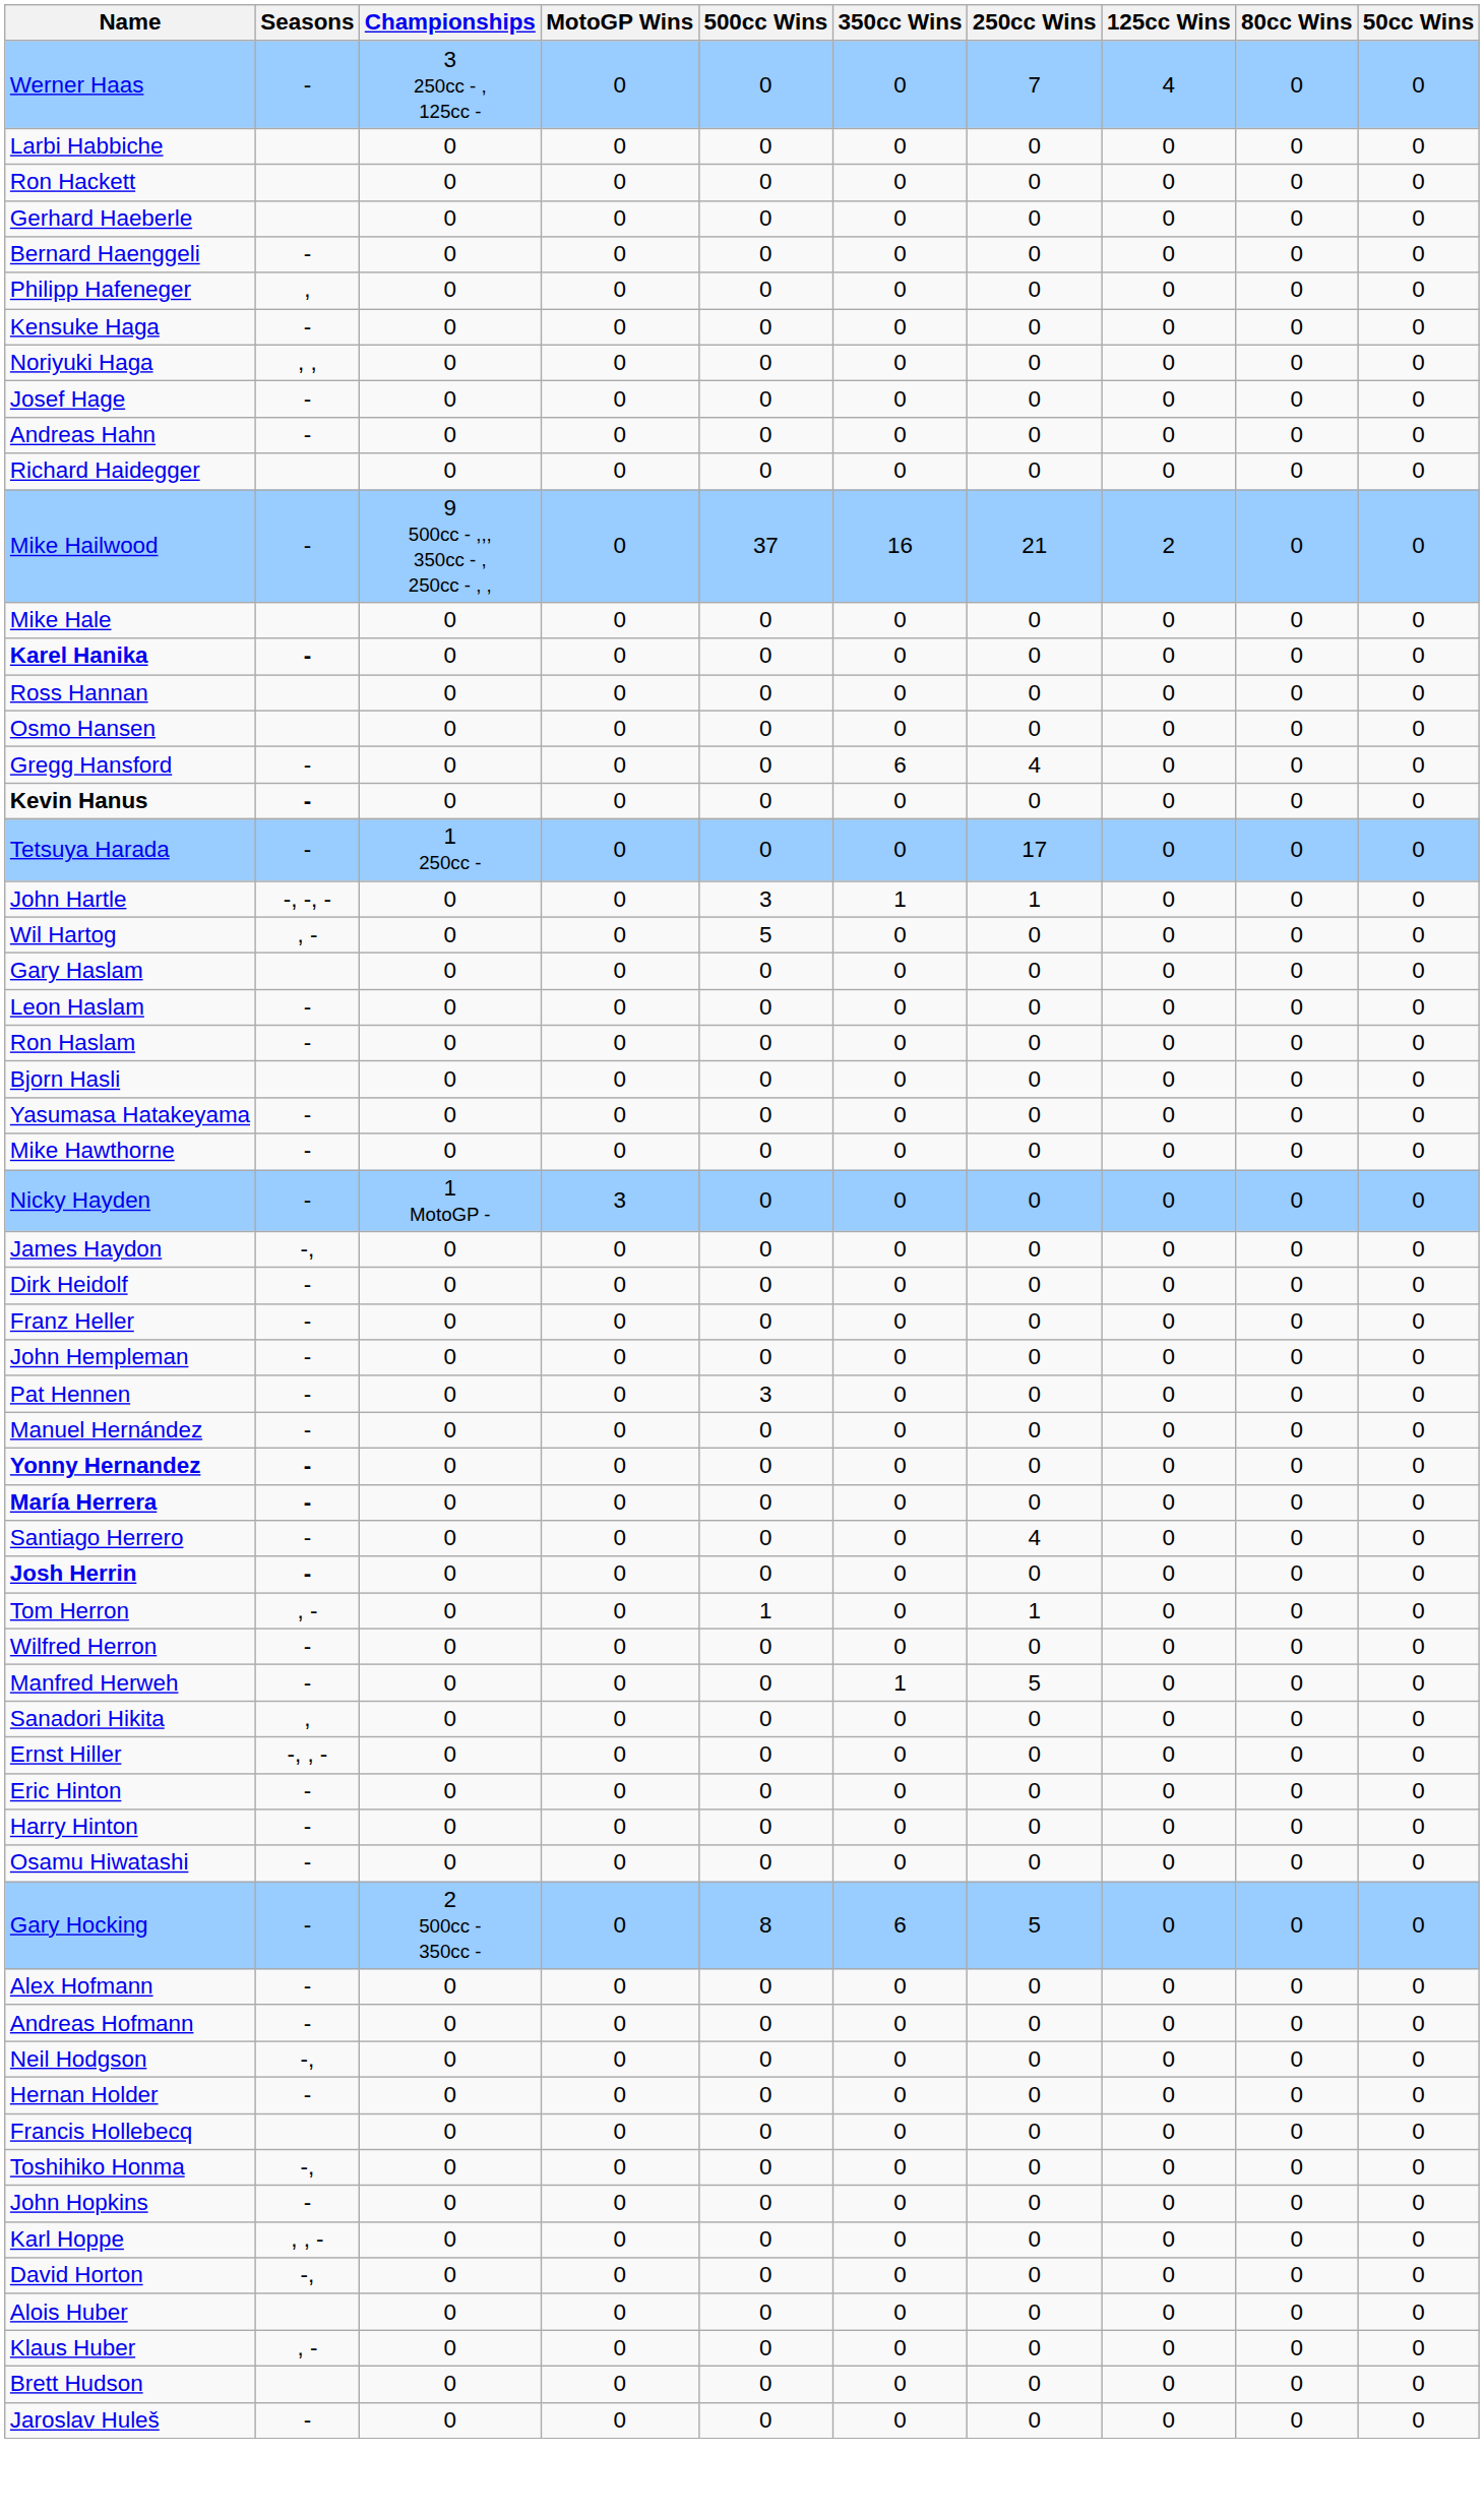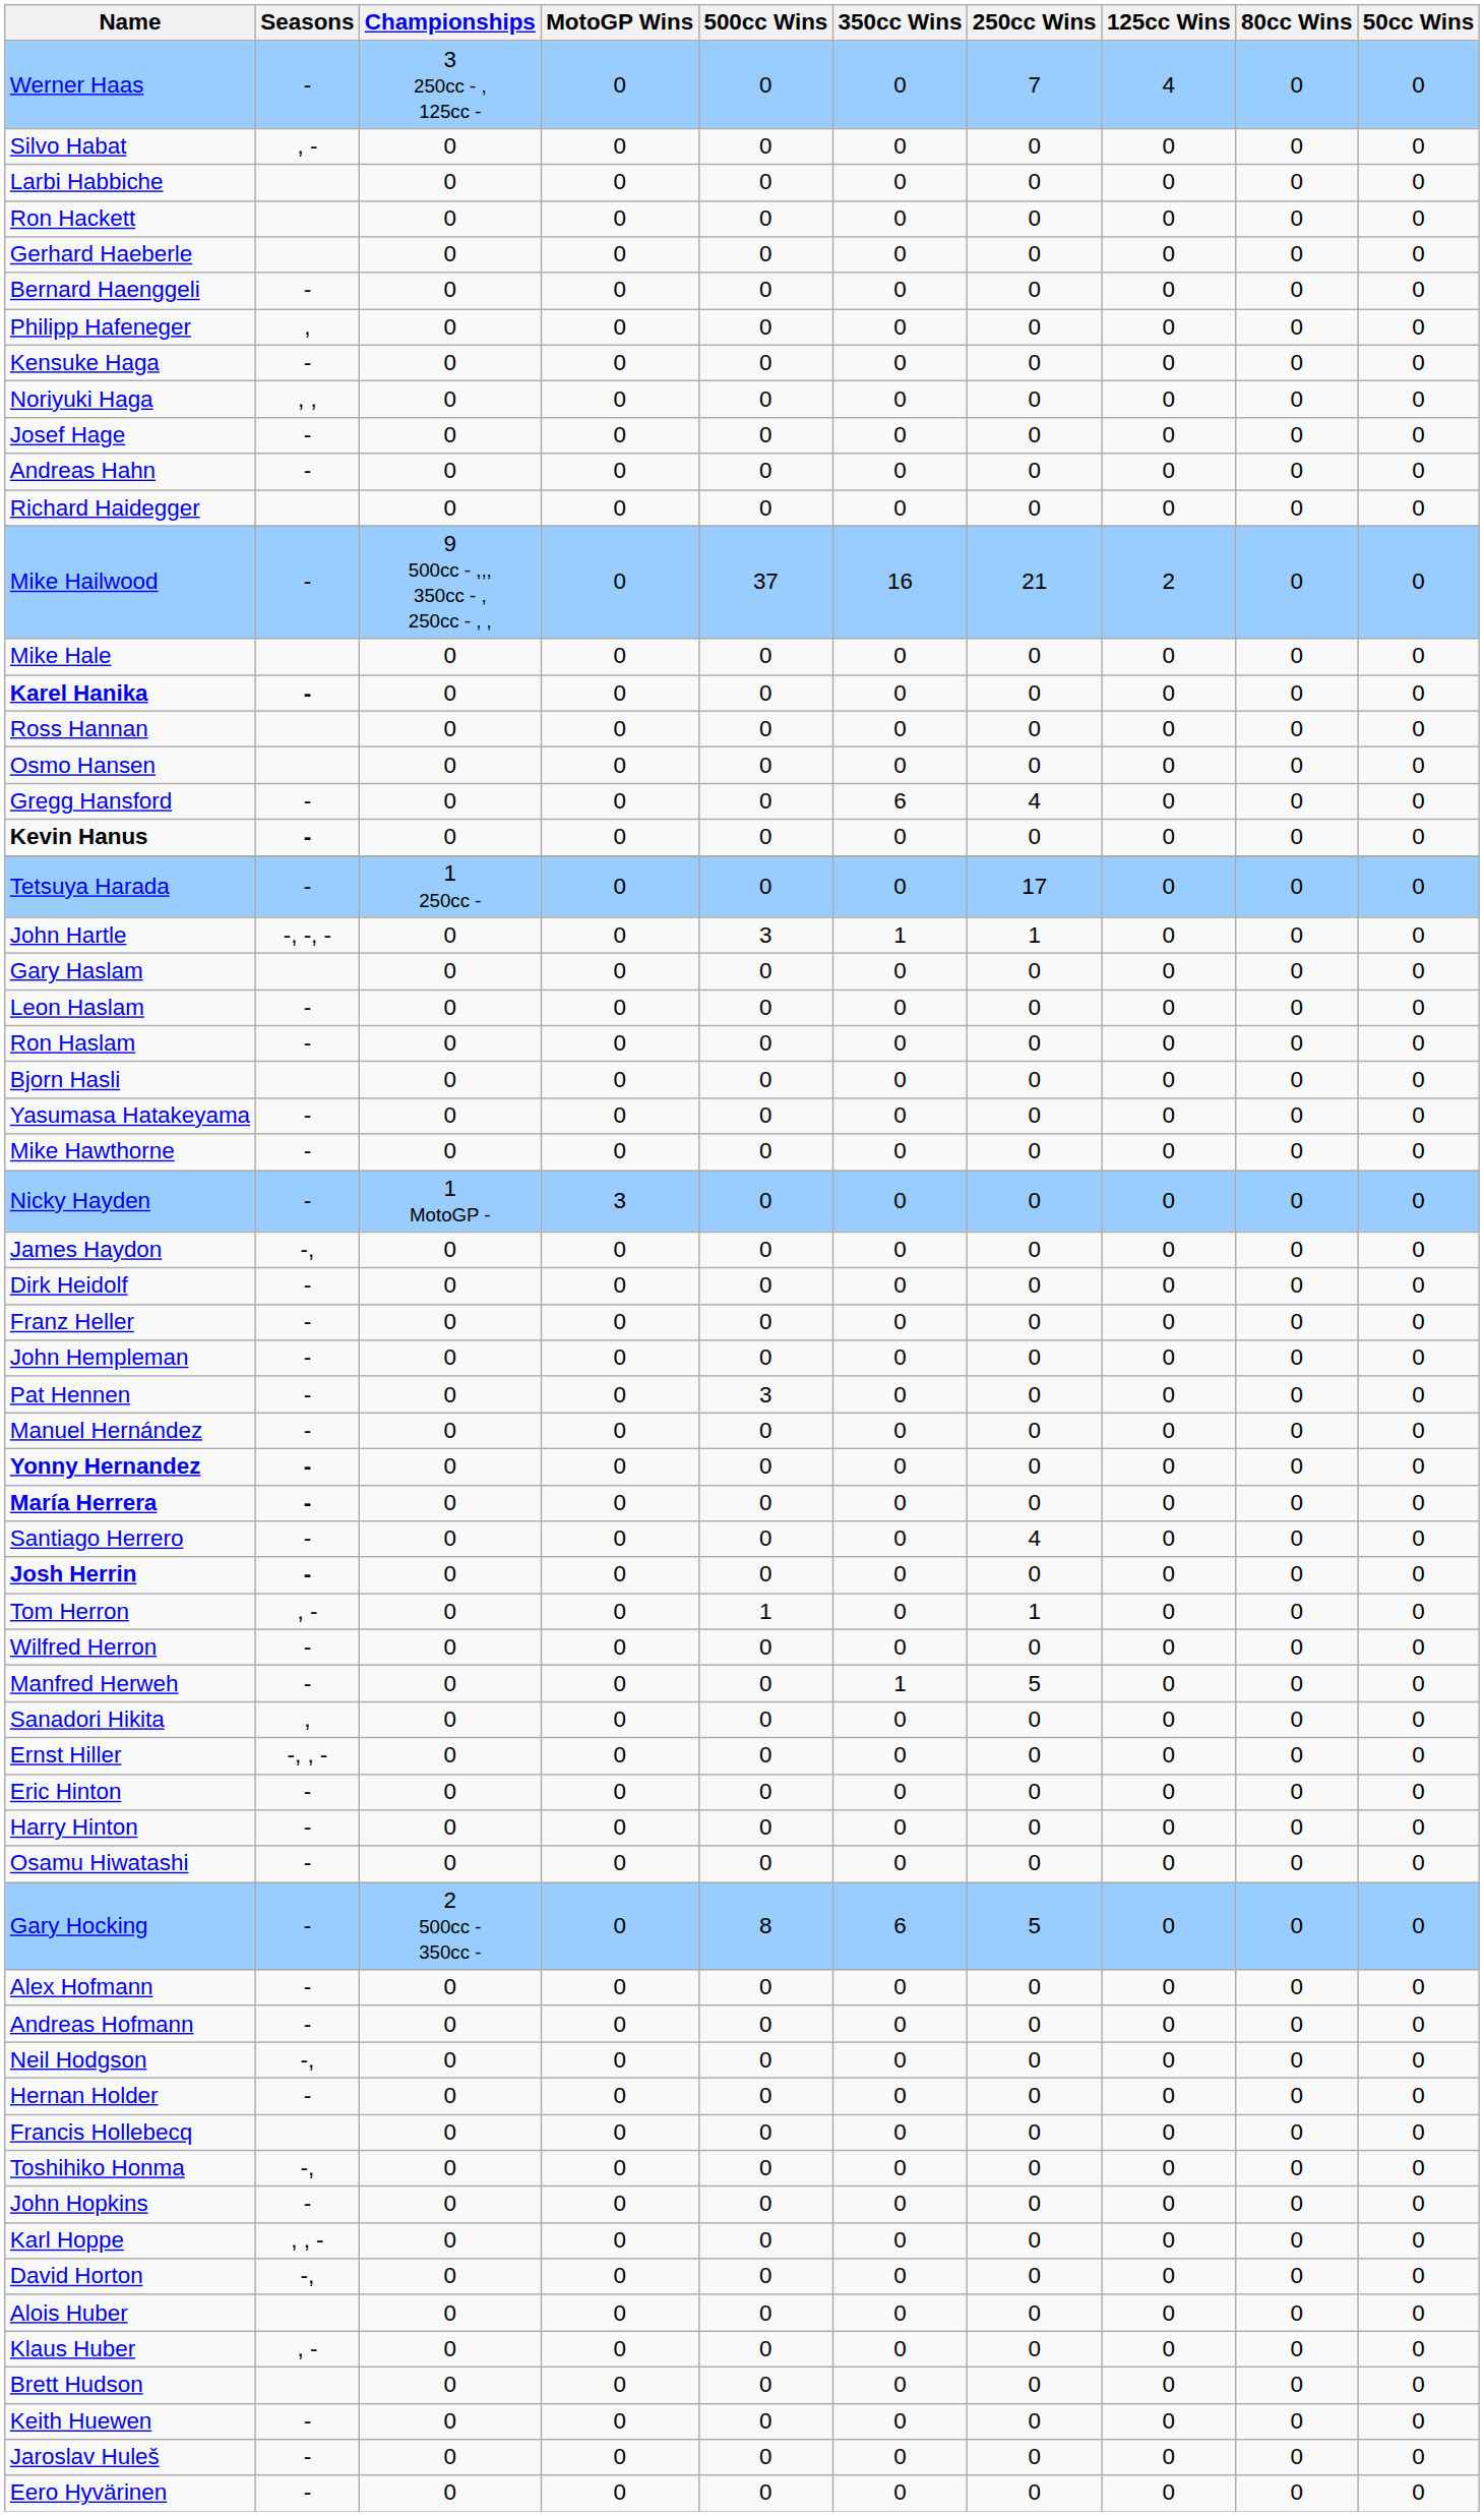+ row: Silvo Habat | , - | 0 | 0 | 0 | 0 | 0 | 0 | 0 | 0
- row: Wil Hartog | , - | 0 | 0 | 5 | 0 | 0 | 0 | 0 | 0
+ row: Keith Huewen | - | 0 | 0 | 0 | 0 | 0 | 0 | 0 | 0
+ row: Eero Hyvärinen | - | 0 | 0 | 0 | 0 | 0 | 0 | 0 | 0
